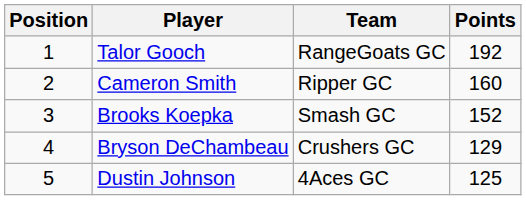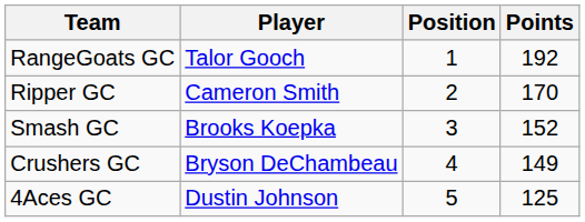columns swapped: Position <-> Team
Cameron Smith | Points: 160 -> 170
Bryson DeChambeau | Points: 129 -> 149
